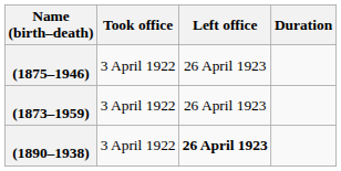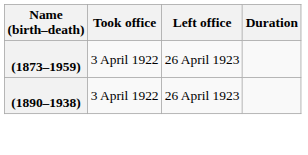- row: (1875–1946) | 3 April 1922 | 26 April 1923
(1890–1938) | Left office: bold -> normal
